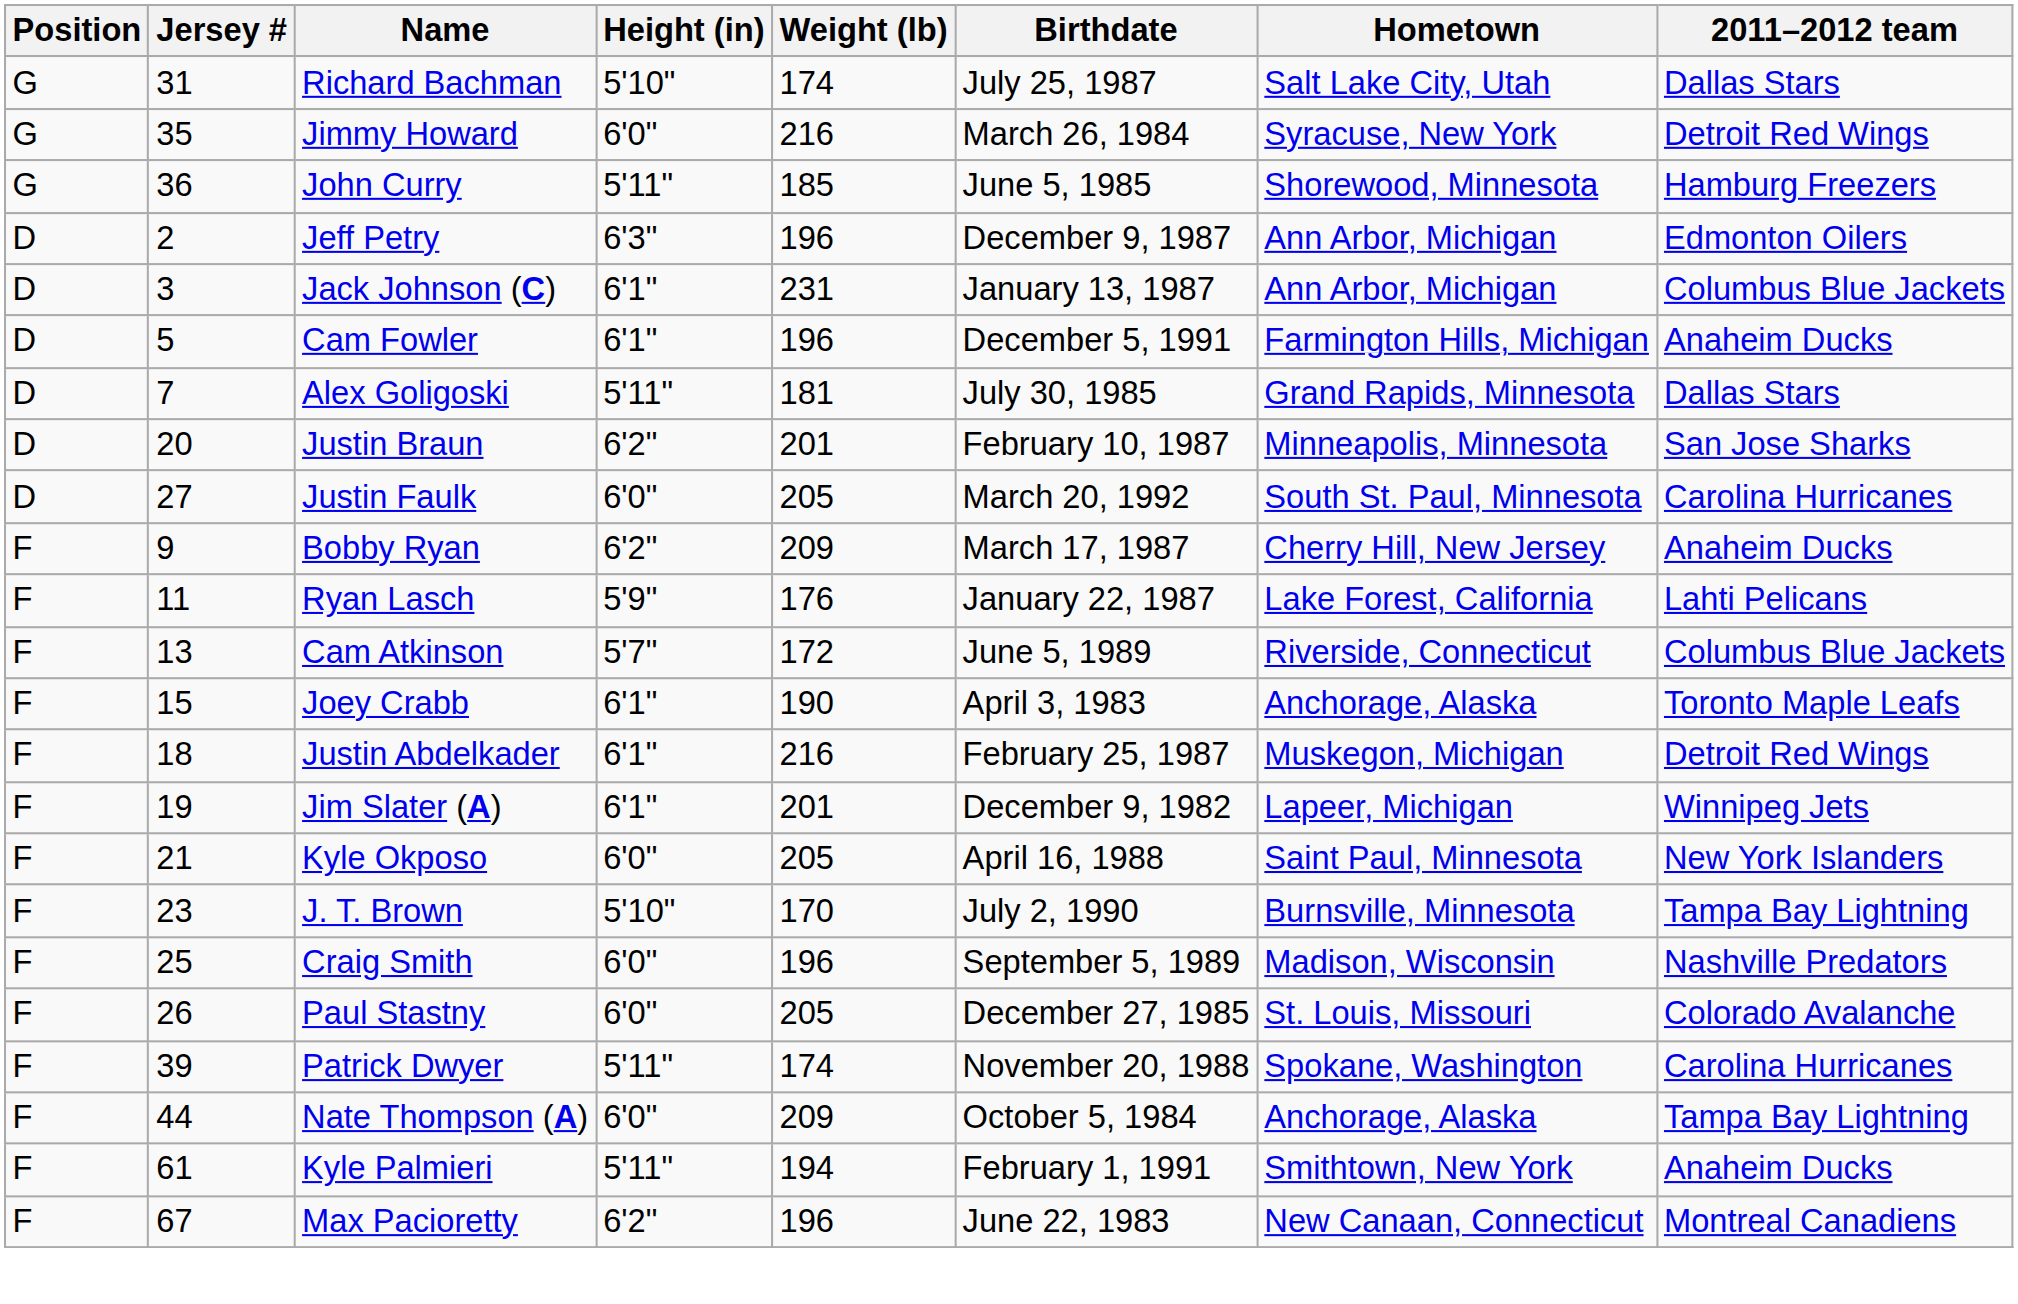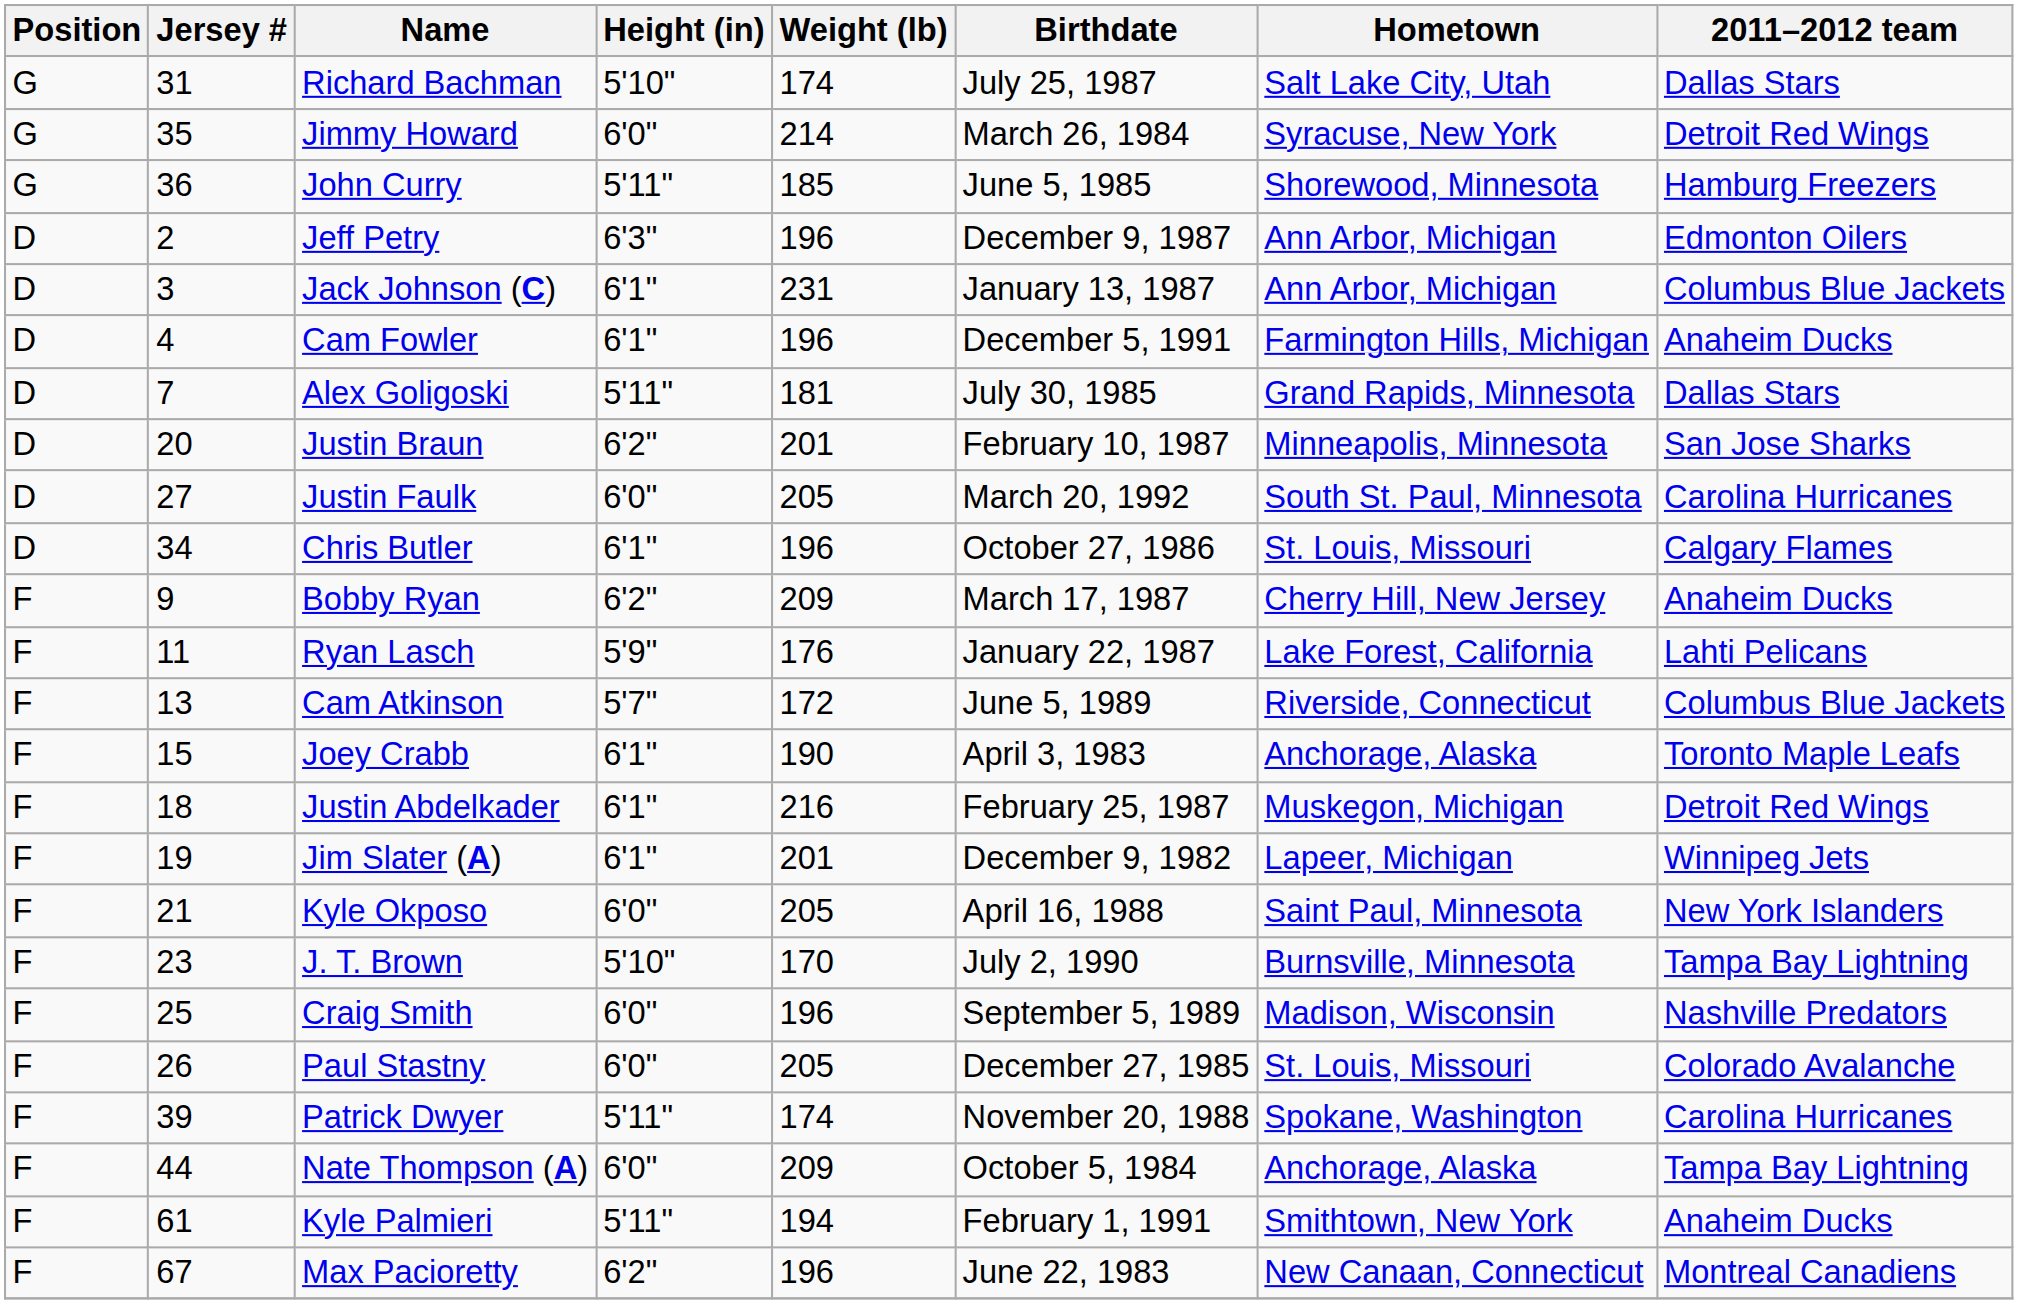Jimmy Howard | Weight (lb): 216 -> 214
Cam Fowler | Jersey #: 5 -> 4
+ row: D | 34 | Chris Butler | 6'1" | 196 | October 27, 1986 | St. Louis, Missouri | Calgary Flames
